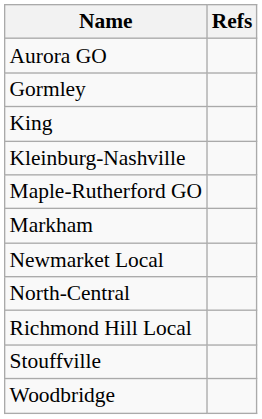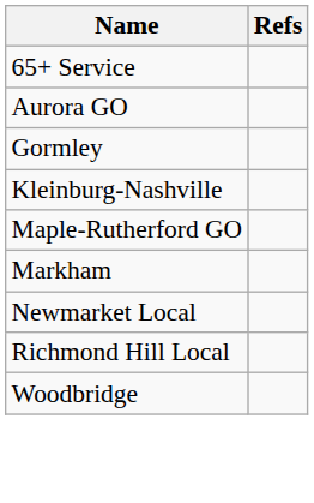+ row: 65+ Service
- row: King
- row: North-Central
- row: Stouffville
